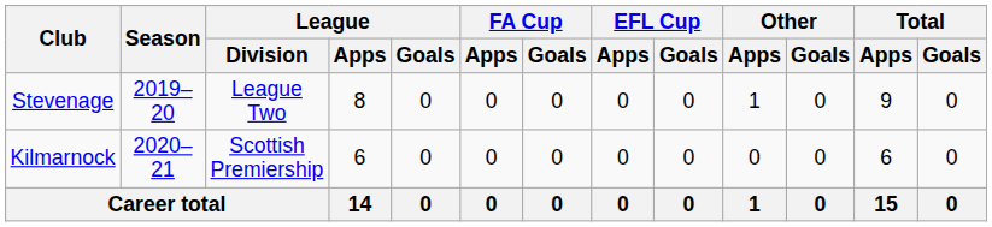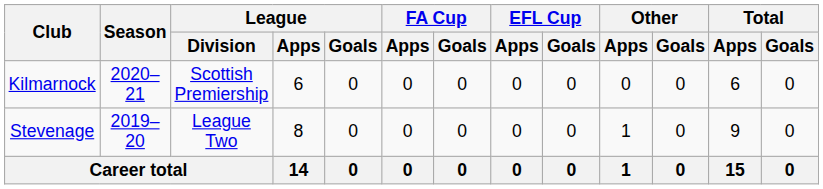rows swapped: Stevenage <-> Kilmarnock
